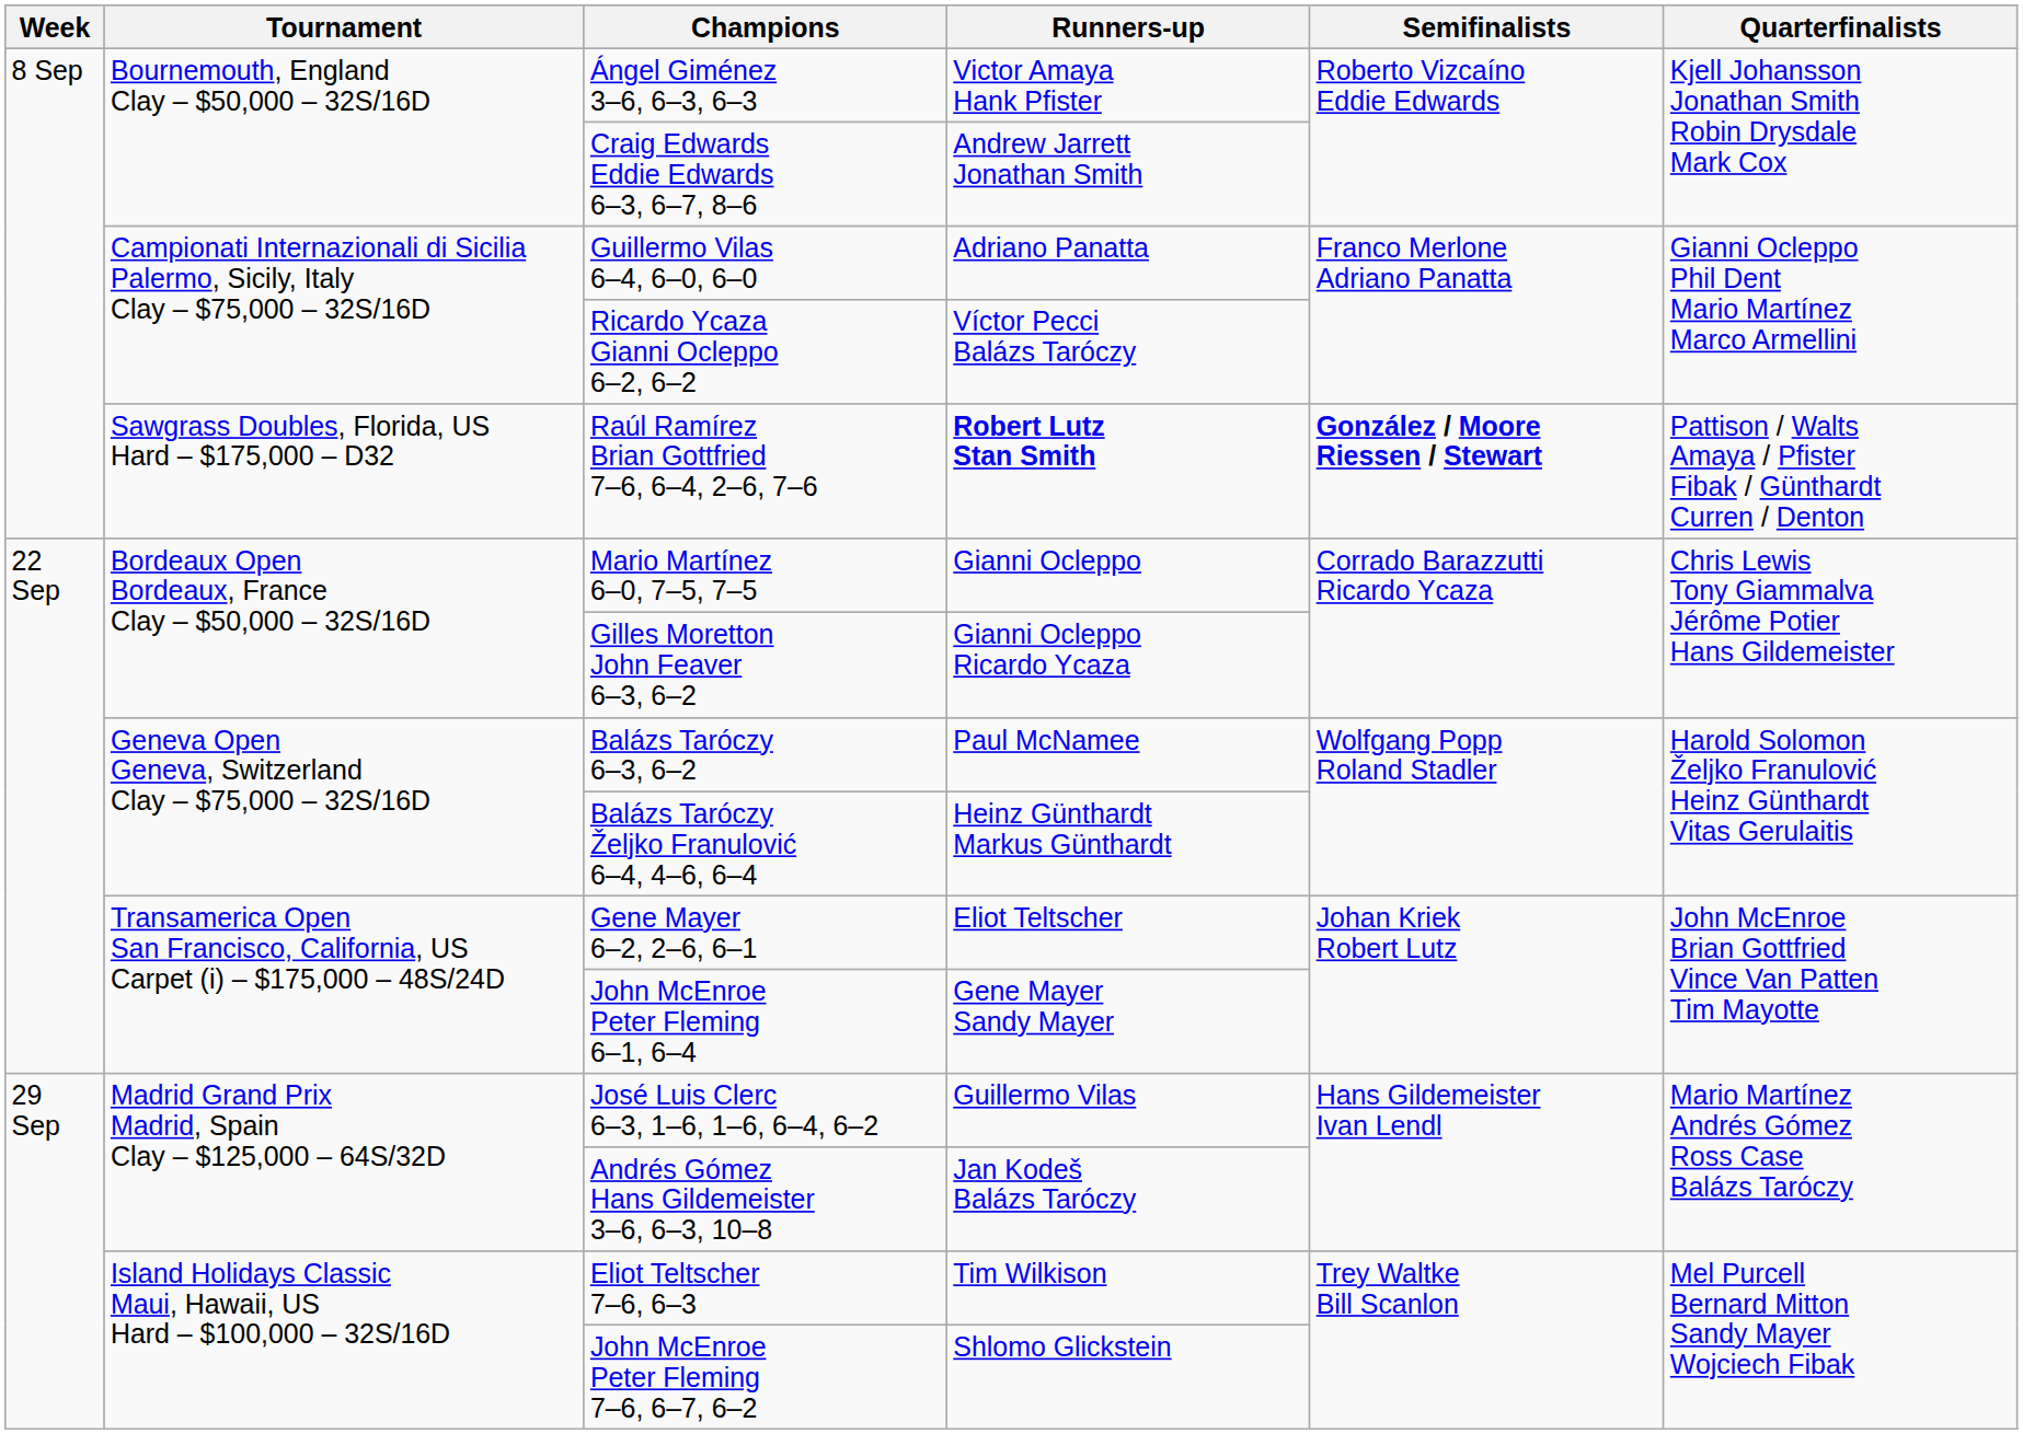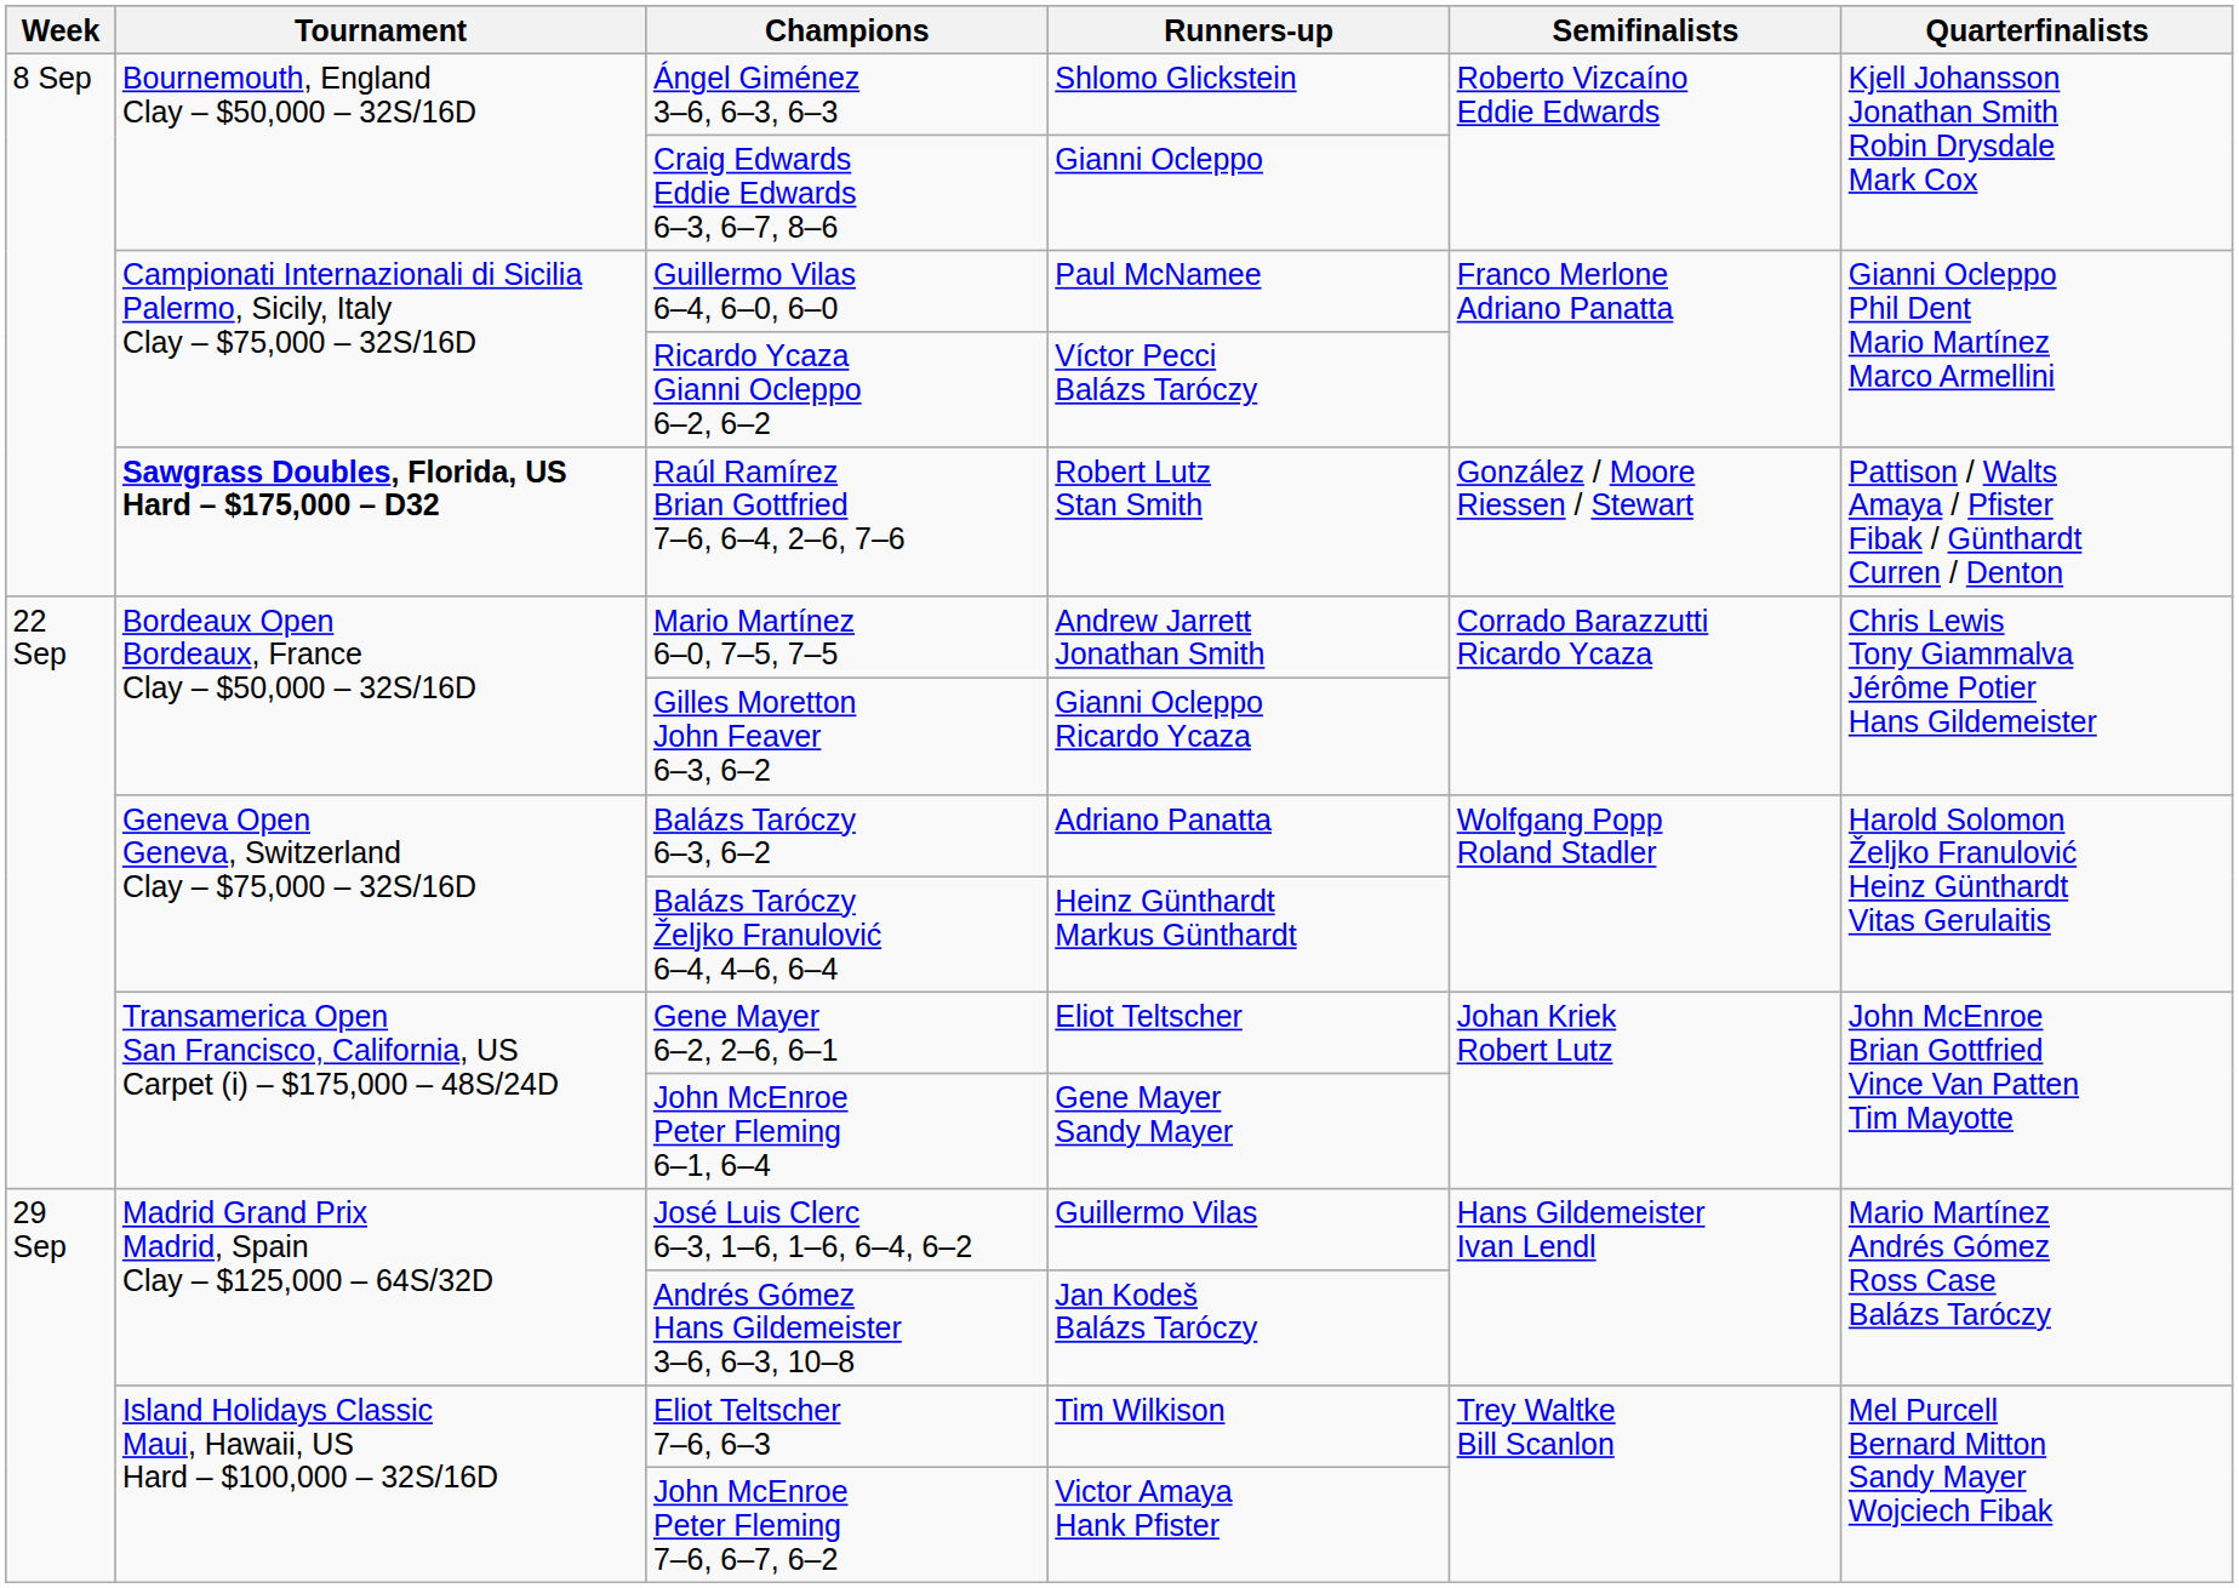Ángel Giménez 3–6, 6–3, 6–3 | Runners-up: Victor Amaya Hank Pfister -> Shlomo Glickstein
Craig Edwards Eddie Edwards 6–3, 6–7, 8–6 | Runners-up: Andrew Jarrett Jonathan Smith -> Gianni Ocleppo
Guillermo Vilas 6–4, 6–0, 6–0 | Runners-up: Adriano Panatta -> Paul McNamee
Raúl Ramírez Brian Gottfried 7–6, 6–4, 2–6, 7–6 | Tournament: normal -> bold
Raúl Ramírez Brian Gottfried 7–6, 6–4, 2–6, 7–6 | Runners-up: bold -> normal
Raúl Ramírez Brian Gottfried 7–6, 6–4, 2–6, 7–6 | Semifinalists: bold -> normal
Mario Martínez 6–0, 7–5, 7–5 | Runners-up: Gianni Ocleppo -> Andrew Jarrett Jonathan Smith
Balázs Taróczy 6–3, 6–2 | Runners-up: Paul McNamee -> Adriano Panatta
John McEnroe Peter Fleming 7–6, 6–7, 6–2 | Runners-up: Shlomo Glickstein -> Victor Amaya Hank Pfister
